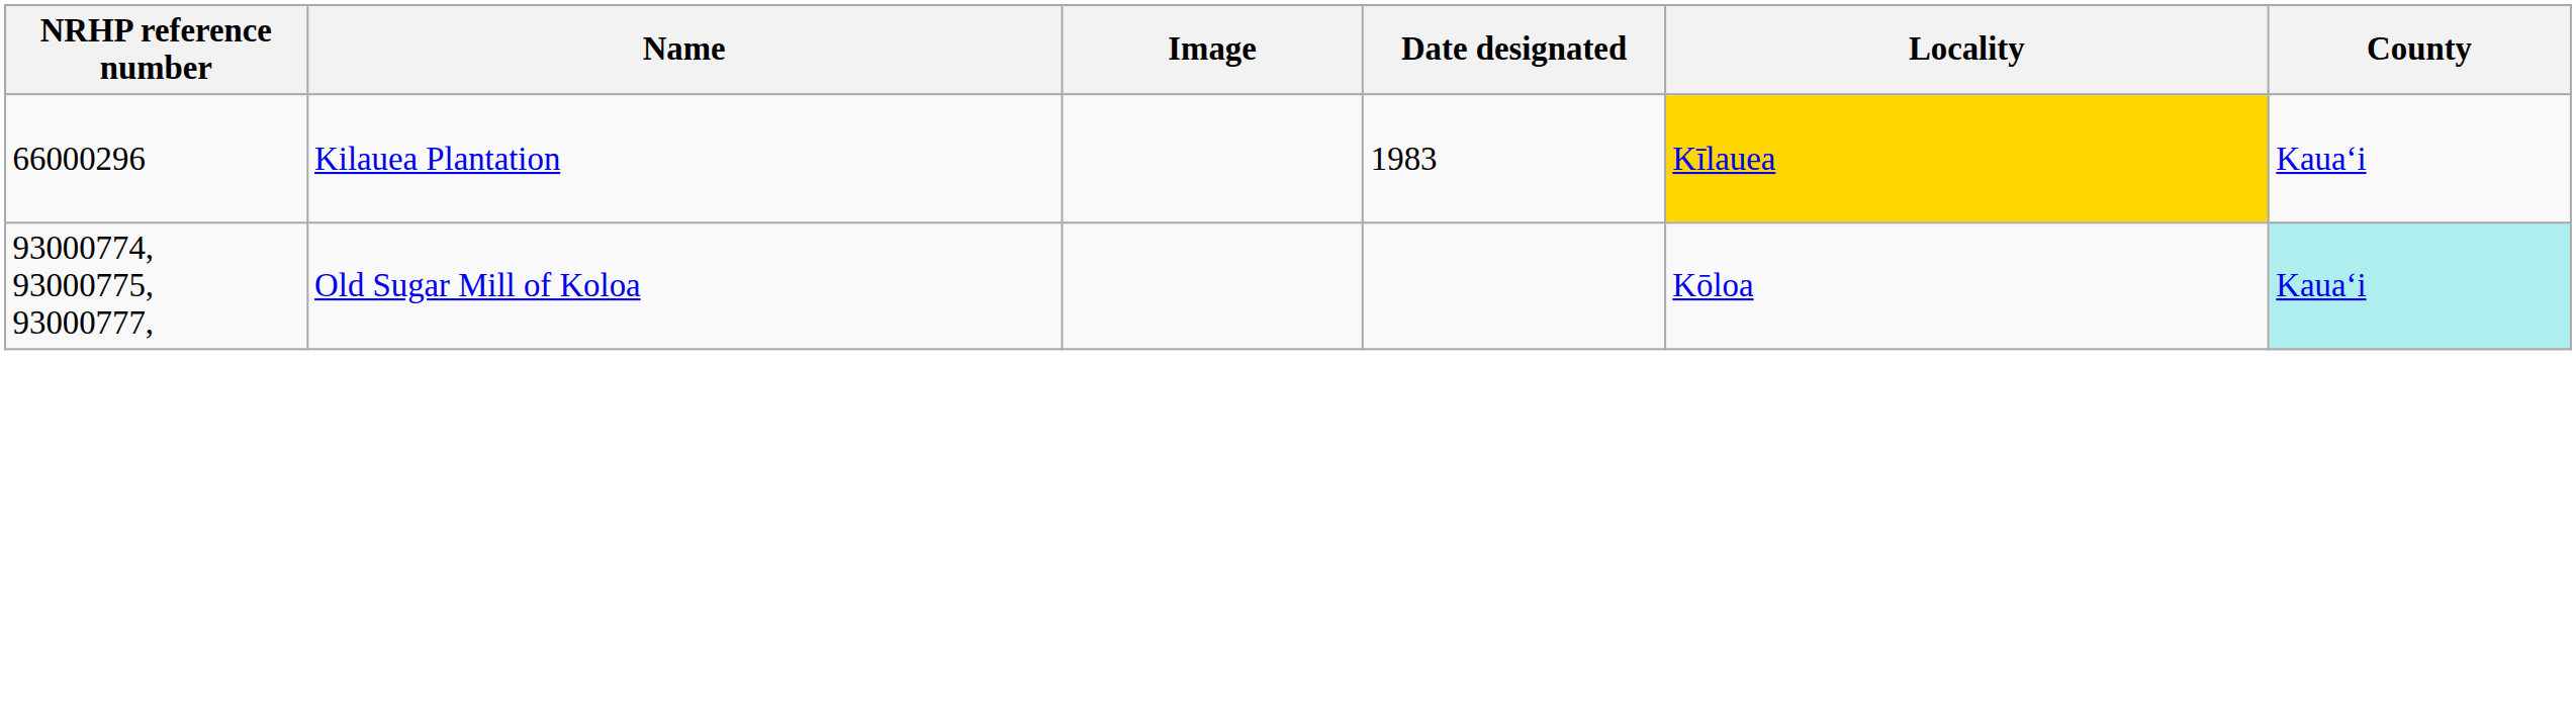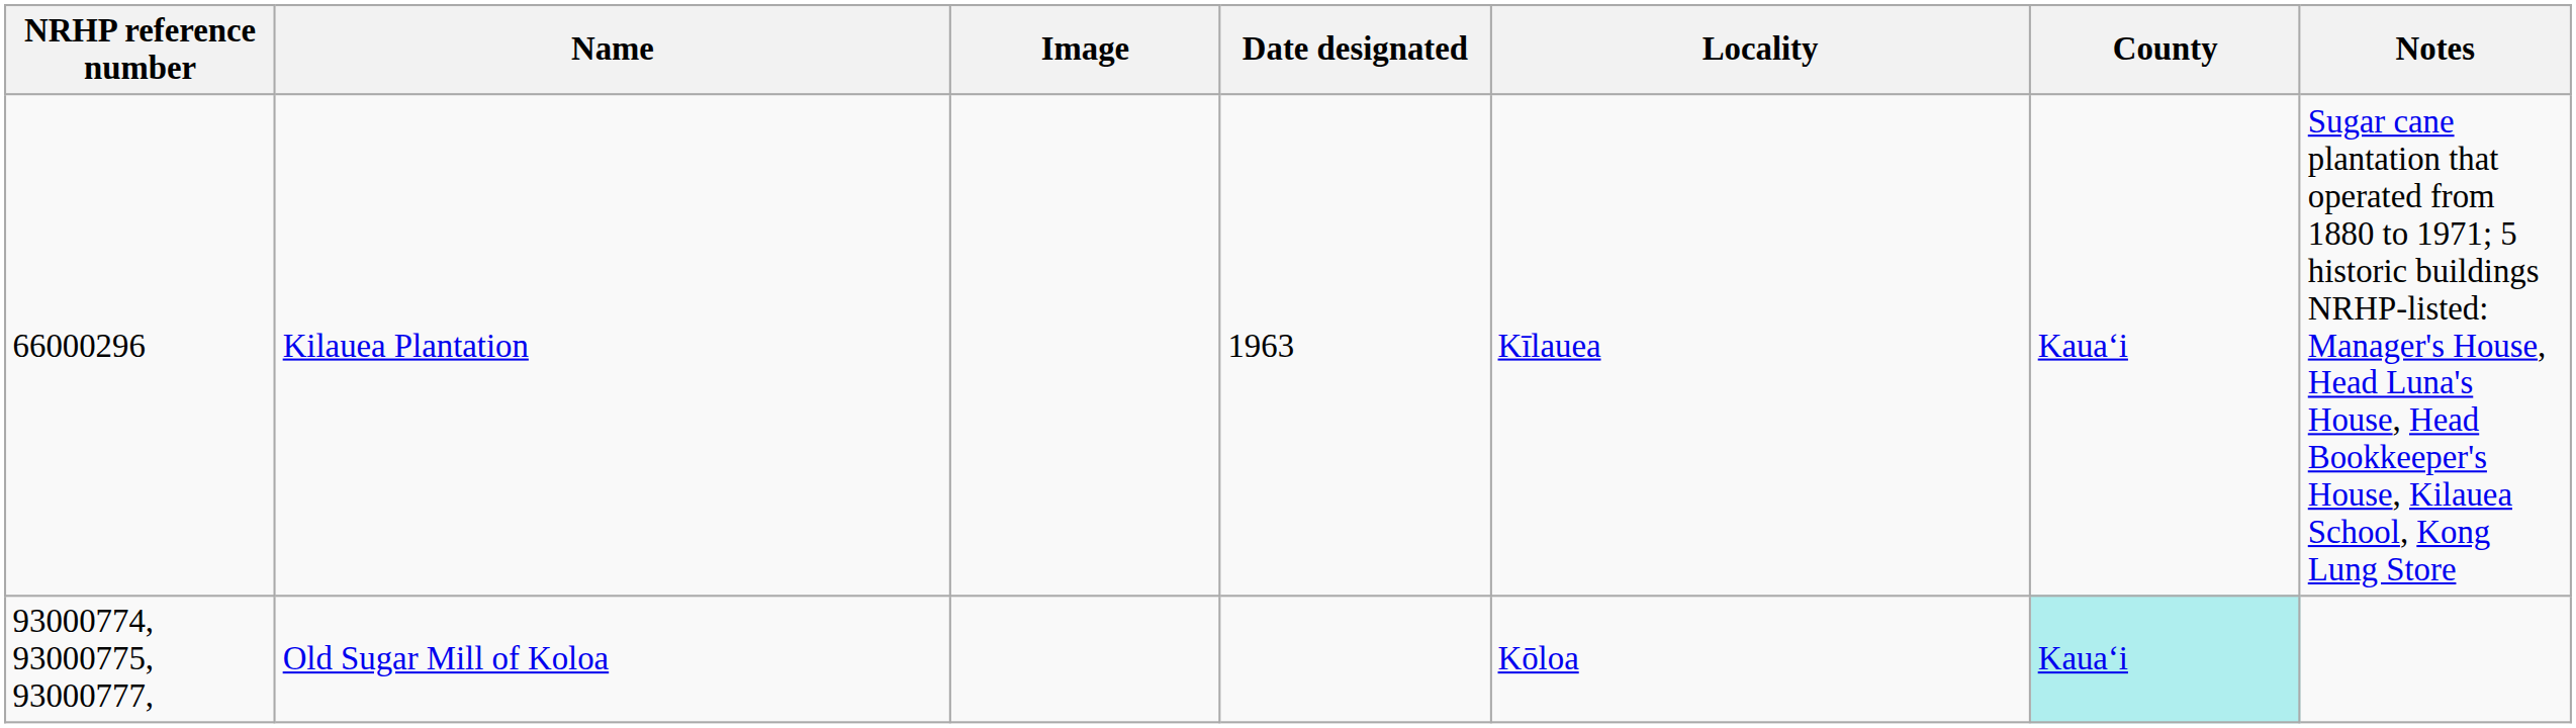+ column: Notes | Sugar cane plantation that operated from 1880 to 1971; 5 historic buildings NRHP-listed: Manager's House, Head Luna's House, Head Bookkeeper's House, Kilauea School, Kong Lung Store
Kilauea Plantation | Date designated: 1983 -> 1963
Kilauea Plantation | Locality: gold background -> no background
